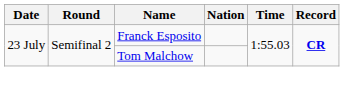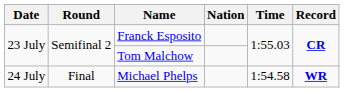+ row: 24 July | Final | Michael Phelps | 1:54.58 | WR
